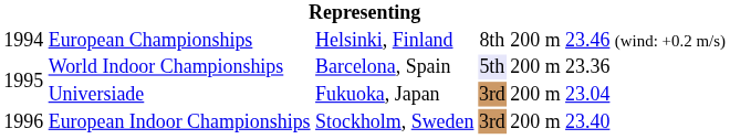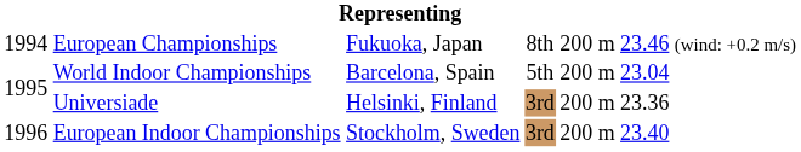European Championships | column 3: Helsinki, Finland -> Fukuoka, Japan
World Indoor Championships | column 4: lavender background -> no background
World Indoor Championships | column 6: 23.36 -> 23.04
Universiade | column 3: Fukuoka, Japan -> Helsinki, Finland
Universiade | column 6: 23.04 -> 23.36
